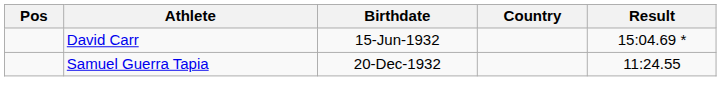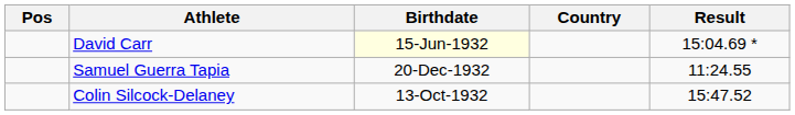David Carr | Birthdate: no background -> lightyellow background
+ row: Colin Silcock-Delaney | 13-Oct-1932 | 15:47.52
